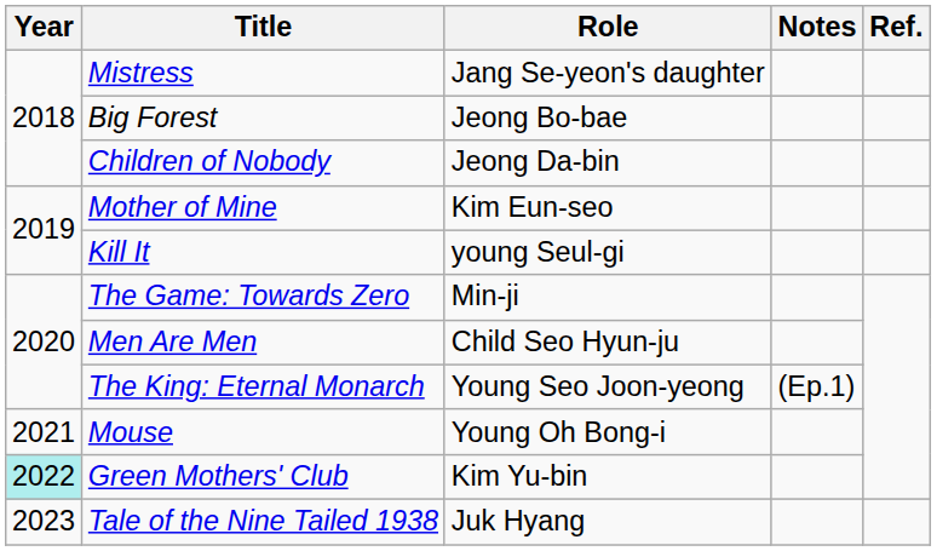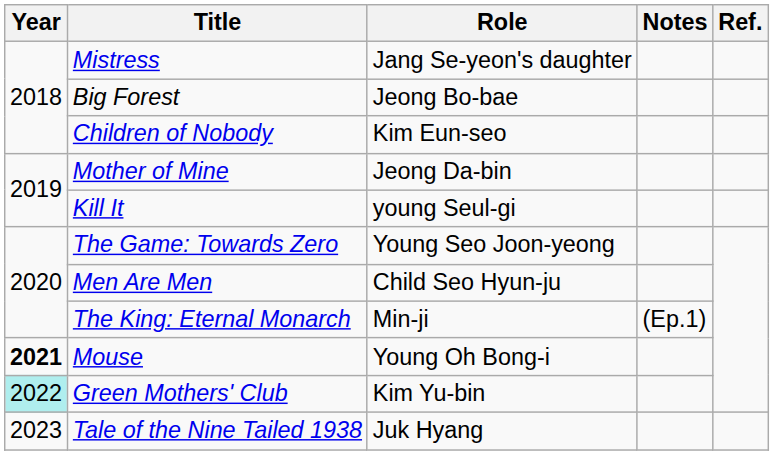Children of Nobody | Role: Jeong Da-bin -> Kim Eun-seo
Mother of Mine | Role: Kim Eun-seo -> Jeong Da-bin
The Game: Towards Zero | Role: Min-ji -> Young Seo Joon-yeong
The King: Eternal Monarch | Role: Young Seo Joon-yeong -> Min-ji
Mouse | Year: normal -> bold
